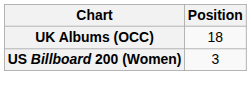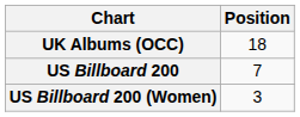+ row: US Billboard 200 | 7
